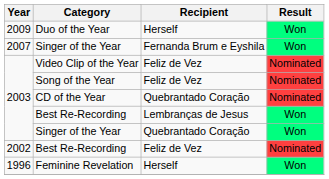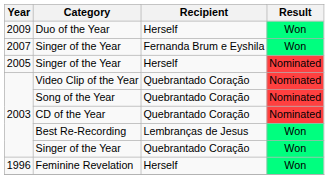+ row: 2005 | Singer of the Year | Herself | Nominated
Video Clip of the Year | Recipient: Feliz de Vez -> Quebrantado Coração
Song of the Year | Recipient: Feliz de Vez -> Quebrantado Coração
- row: 2002 | Best Re-Recording | Feliz de Vez | Nominated
